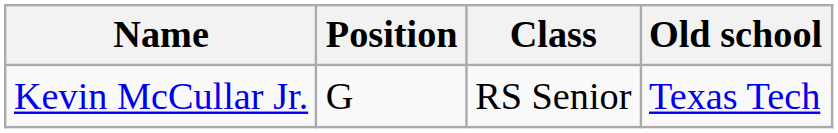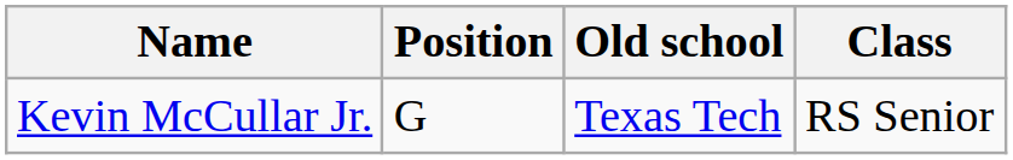columns swapped: Class <-> Old school
